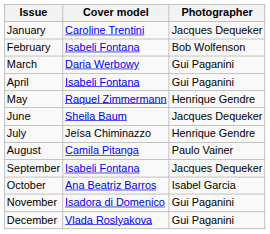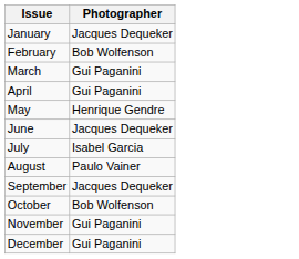- column: Cover model | Caroline Trentini | Isabeli Fontana | Daria Werbowy | Isabeli Fontana | Raquel Zimmermann | Sheila Baum | Jeísa Chiminazzo | Camila Pitanga | Isabeli Fontana | Ana Beatriz Barros | Isadora di Domenico | Vlada Roslyakova
July | Photographer: Henrique Gendre -> Isabel Garcia
October | Photographer: Isabel Garcia -> Bob Wolfenson
